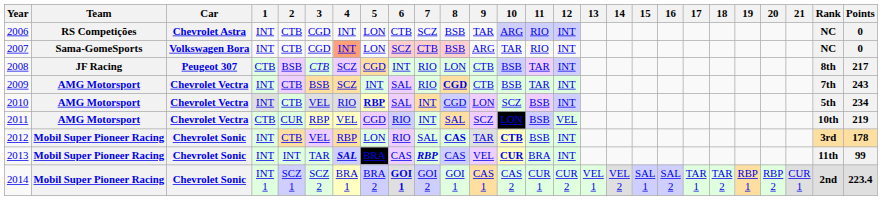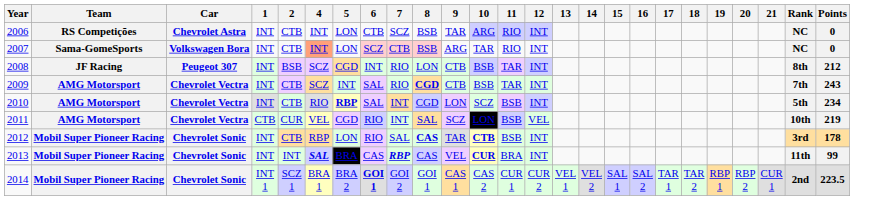- column: 3 | CGD | CGD | CTB | BSB | VEL | RBP | VEL | TAR | SCZ 2
2008 | 1: CTB -> INT
2008 | Points: 217 -> 212
2014 | Points: 223.4 -> 223.5
